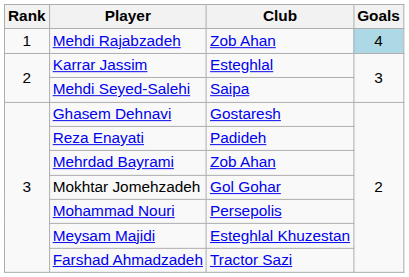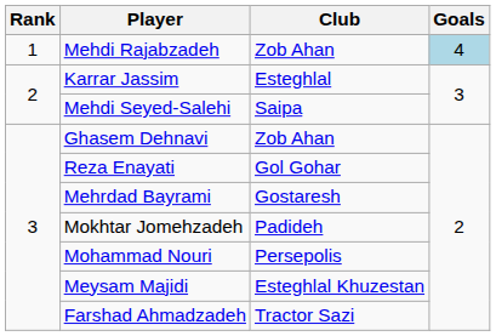Ghasem Dehnavi | Club: Gostaresh -> Zob Ahan
Reza Enayati | Club: Padideh -> Gol Gohar
Mehrdad Bayrami | Club: Zob Ahan -> Gostaresh
Mokhtar Jomehzadeh | Club: Gol Gohar -> Padideh
